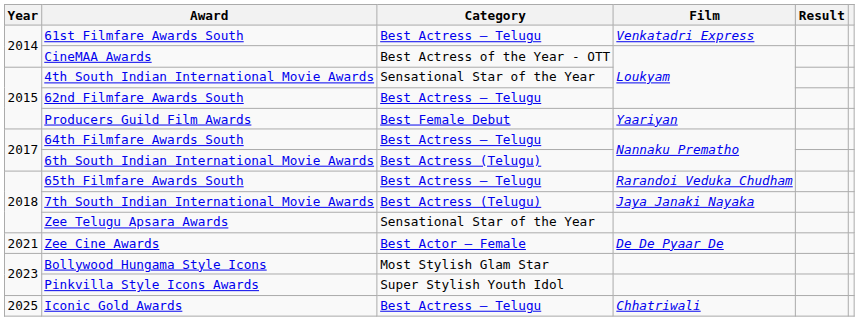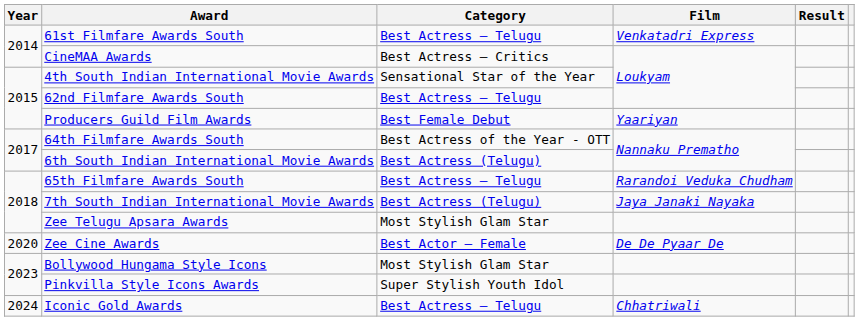CineMAA Awards | Category: Best Actress of the Year - OTT -> Best Actress – Critics
64th Filmfare Awards South | Category: Best Actress – Telugu -> Best Actress of the Year - OTT
Zee Telugu Apsara Awards | Category: Sensational Star of the Year -> Most Stylish Glam Star
Zee Cine Awards | Year: 2021 -> 2020
Iconic Gold Awards | Year: 2025 -> 2024
